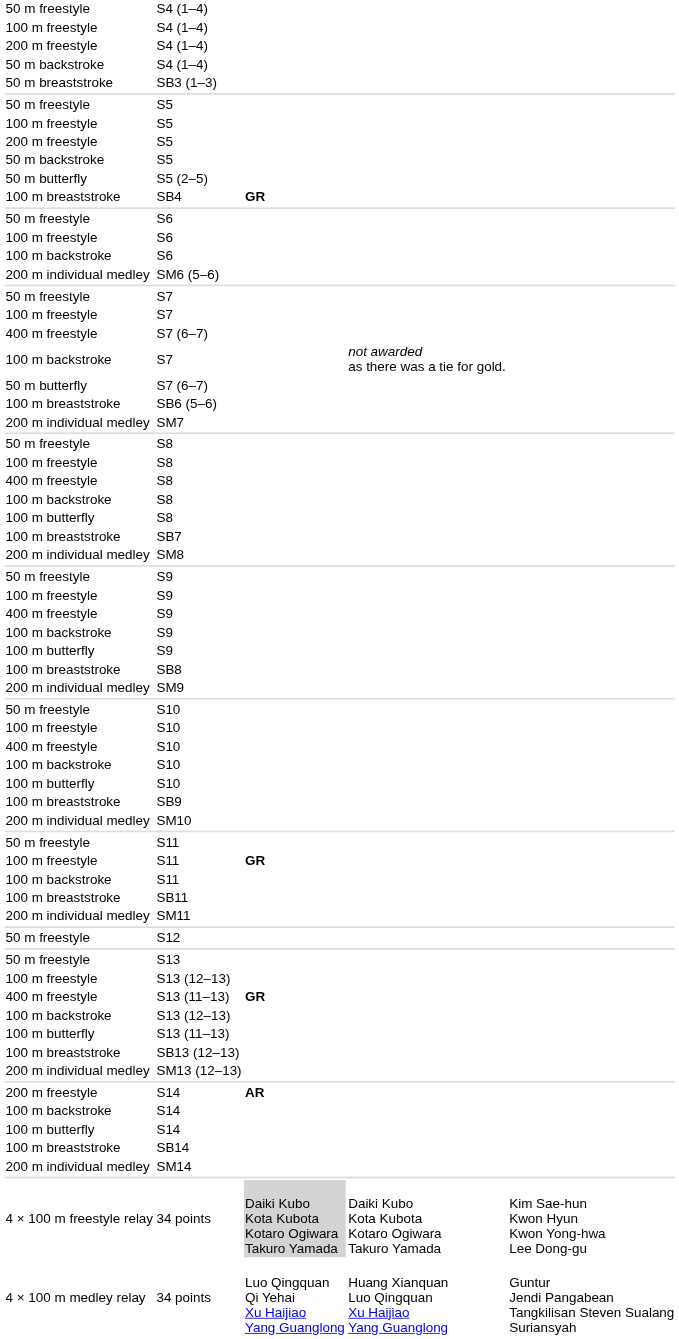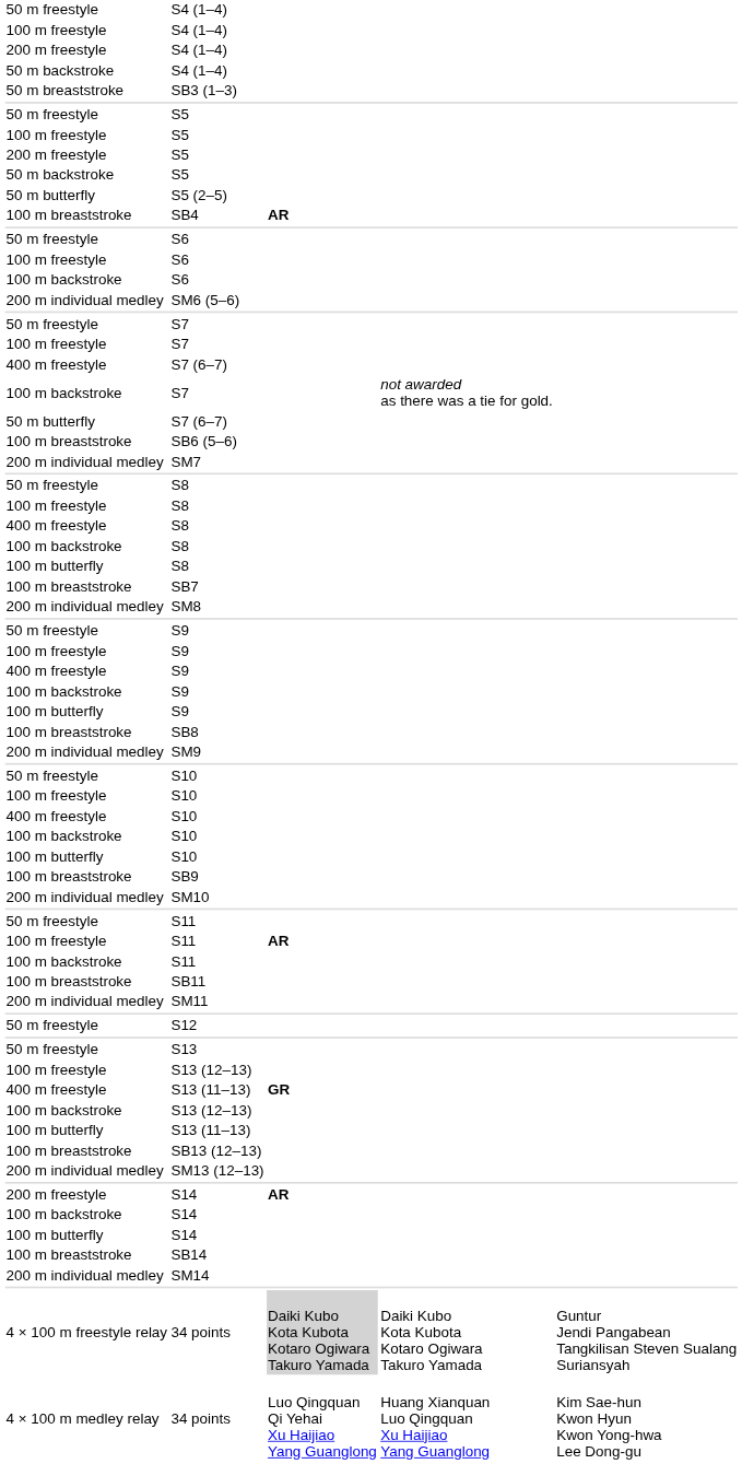SB4 | column 3: GR -> AR
100 m freestyle / S11 | column 3: GR -> AR
4 × 100 m freestyle relay / 34 points | column 5: Kim Sae-hun Kwon Hyun Kwon Yong-hwa Lee Dong-gu -> Guntur Jendi Pangabean Tangkilisan Steven Sualang Suriansyah
4 × 100 m medley relay / 34 points | column 5: Guntur Jendi Pangabean Tangkilisan Steven Sualang Suriansyah -> Kim Sae-hun Kwon Hyun Kwon Yong-hwa Lee Dong-gu
